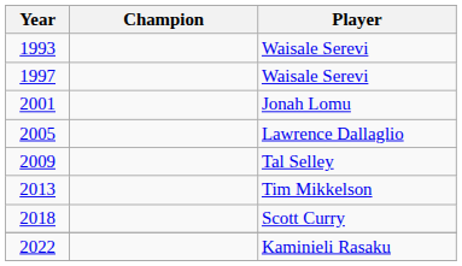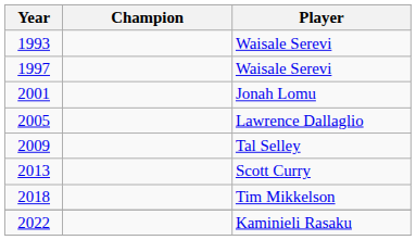2013 | Player: Tim Mikkelson -> Scott Curry
2018 | Player: Scott Curry -> Tim Mikkelson
